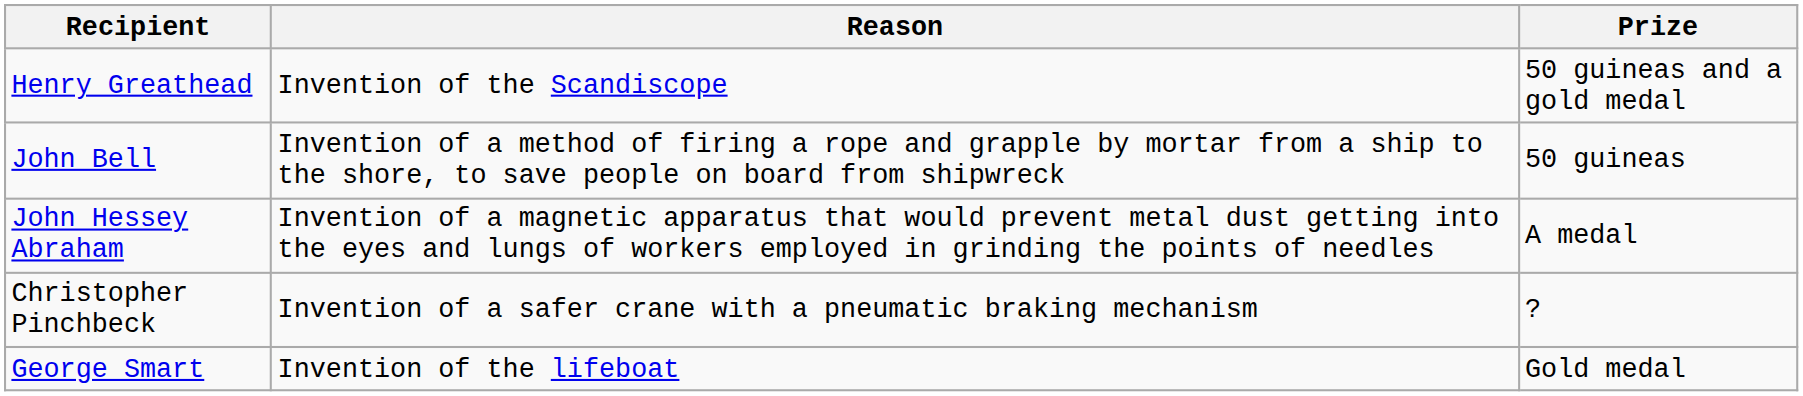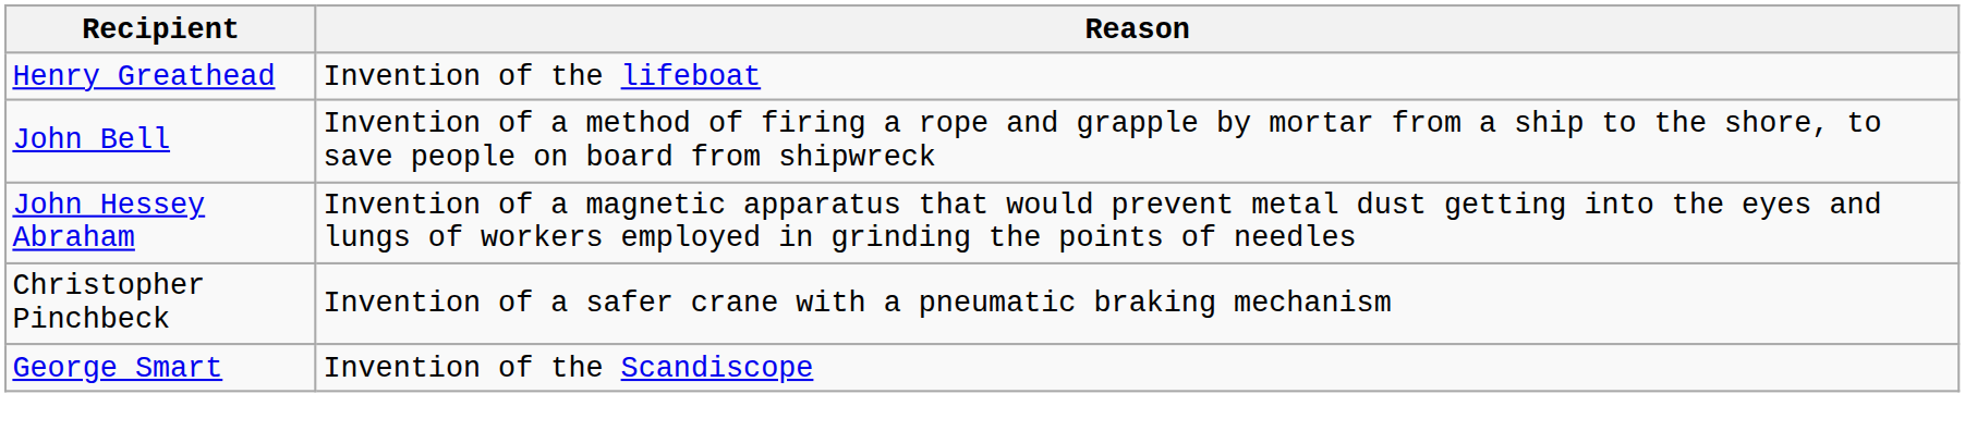- column: Prize | 50 guineas and a gold medal | 50 guineas | A medal | ? | Gold medal
Henry Greathead | Reason: Invention of the Scandiscope -> Invention of the lifeboat
George Smart | Reason: Invention of the lifeboat -> Invention of the Scandiscope
